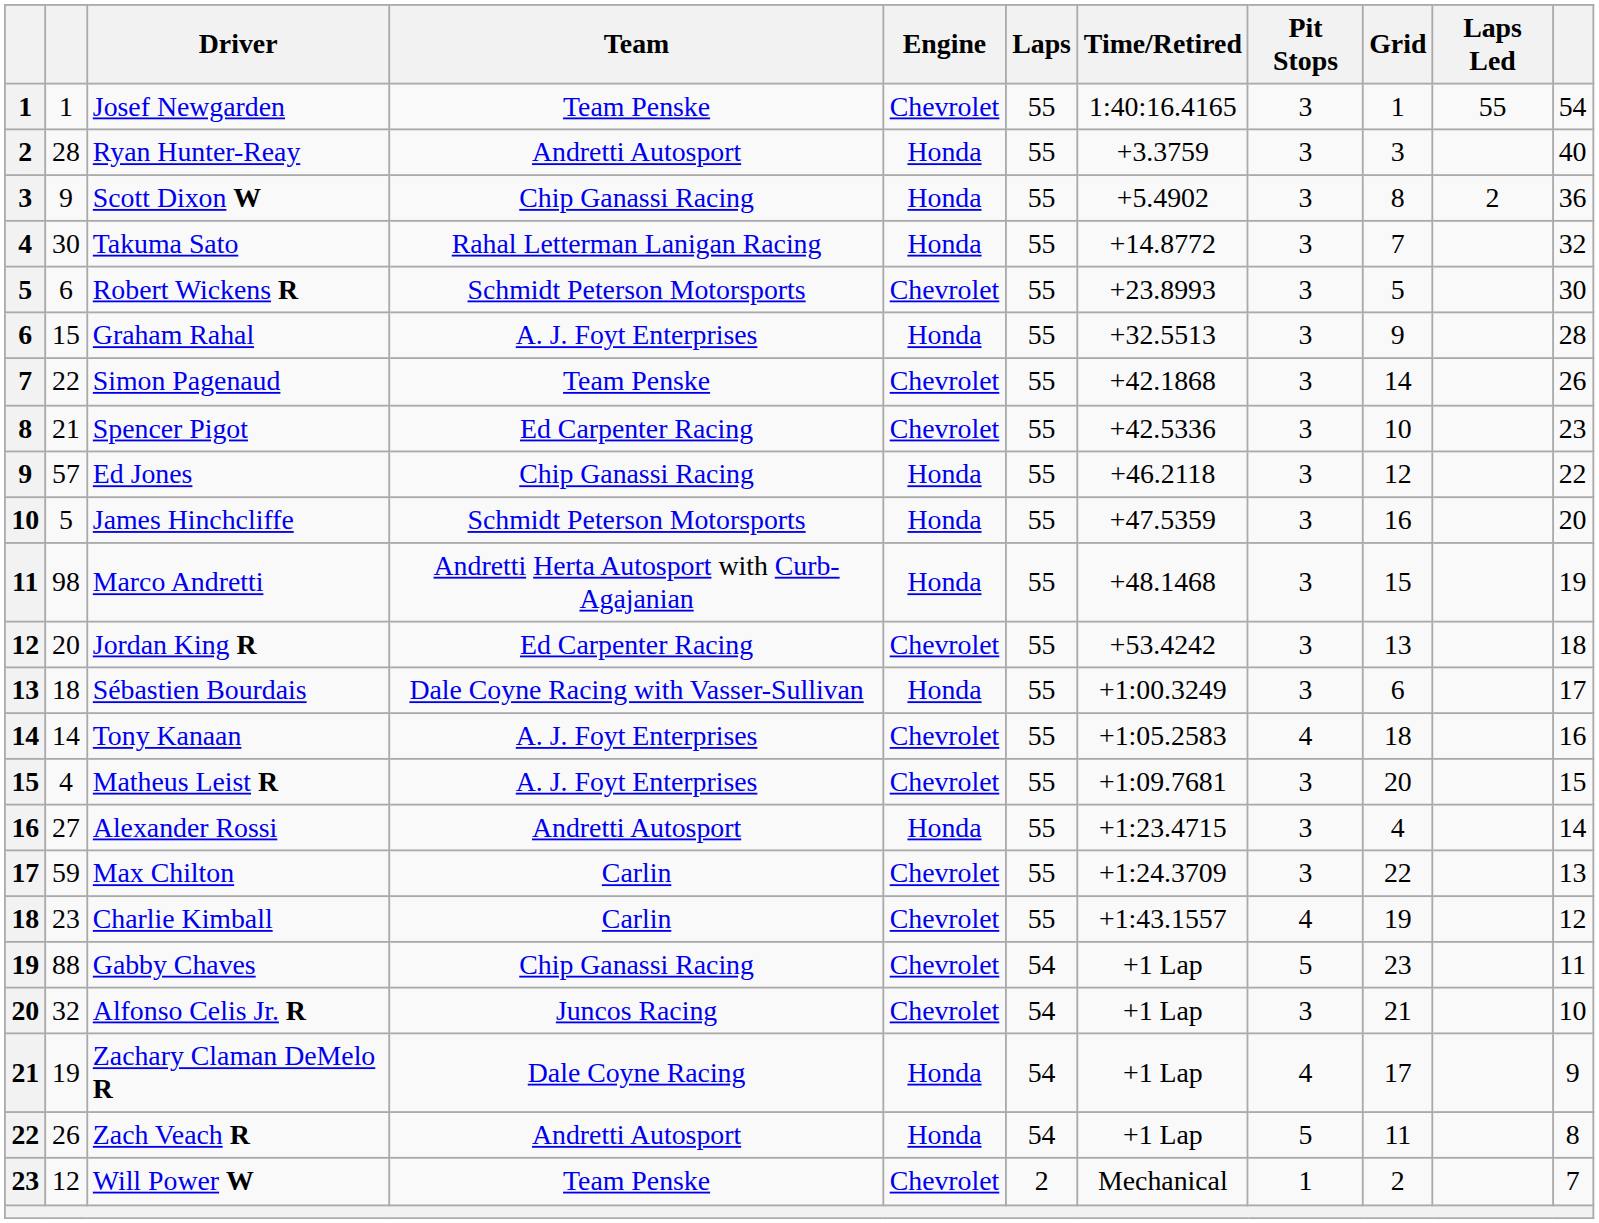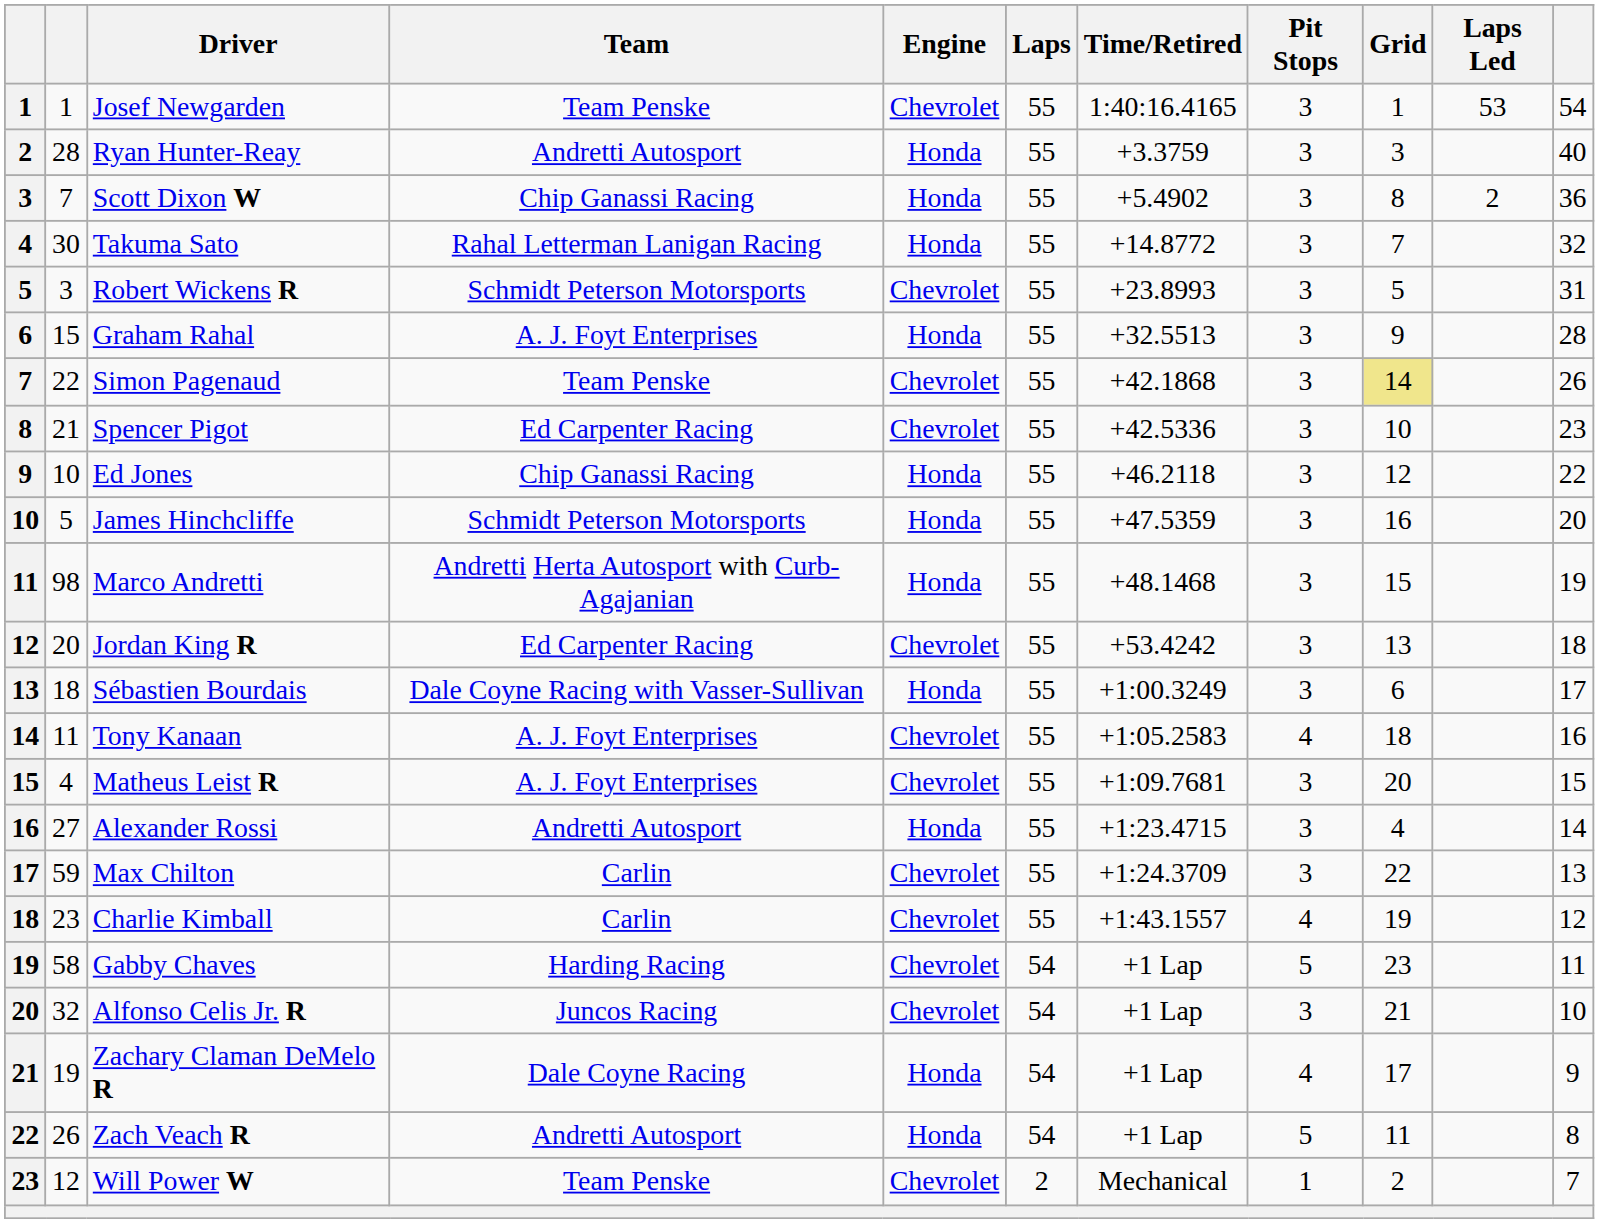Josef Newgarden | Laps Led: 55 -> 53
Scott Dixon W | column 2: 9 -> 7
Robert Wickens R | column 2: 6 -> 3
Robert Wickens R | column 11: 30 -> 31
Simon Pagenaud | Grid: no background -> khaki background
Ed Jones | column 2: 57 -> 10
Tony Kanaan | column 2: 14 -> 11
Gabby Chaves | column 2: 88 -> 58
Gabby Chaves | Team: Chip Ganassi Racing -> Harding Racing
